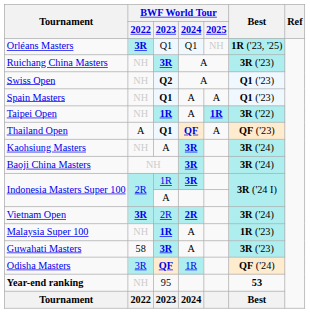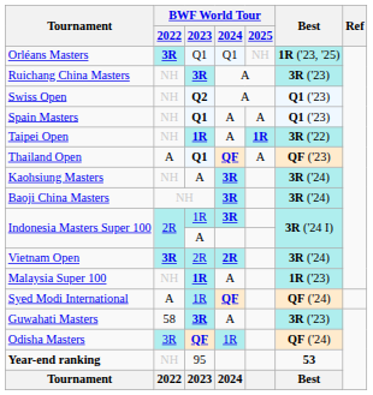+ row: Syed Modi International | A | 1R | QF | QF ('24)
